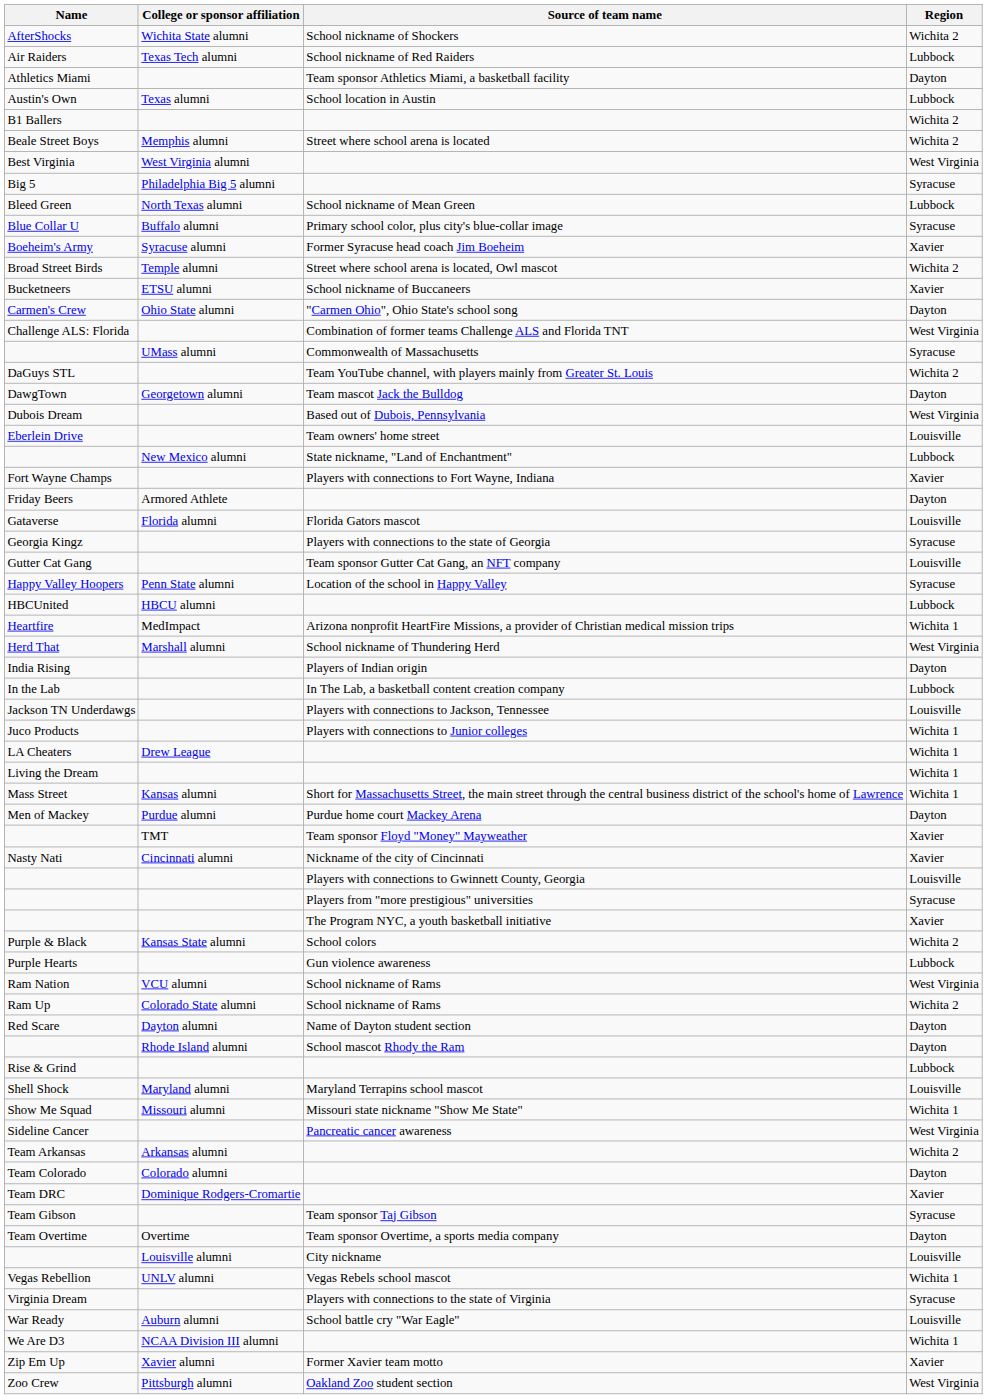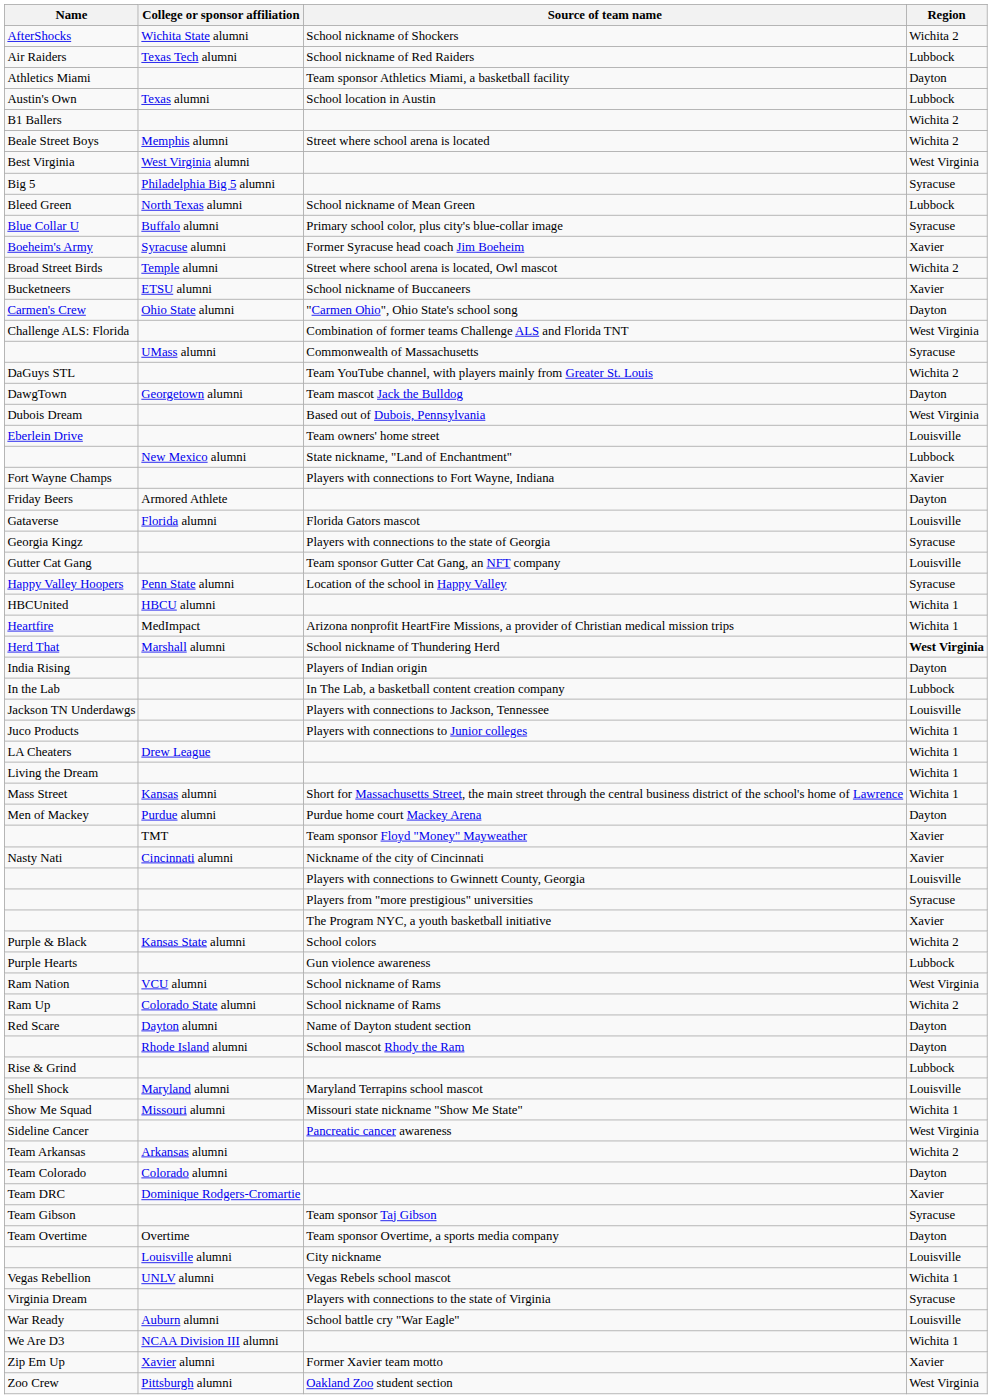HBCUnited | Region: Lubbock -> Wichita 1
Herd That | Region: normal -> bold
